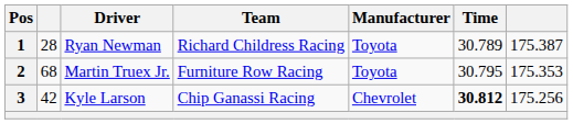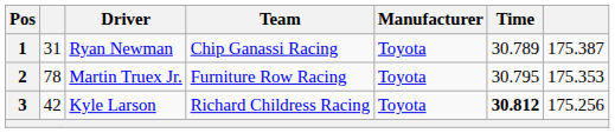1 | column 2: 28 -> 31
1 | Team: Richard Childress Racing -> Chip Ganassi Racing
2 | column 2: 68 -> 78
3 | Team: Chip Ganassi Racing -> Richard Childress Racing
3 | Manufacturer: Chevrolet -> Toyota
